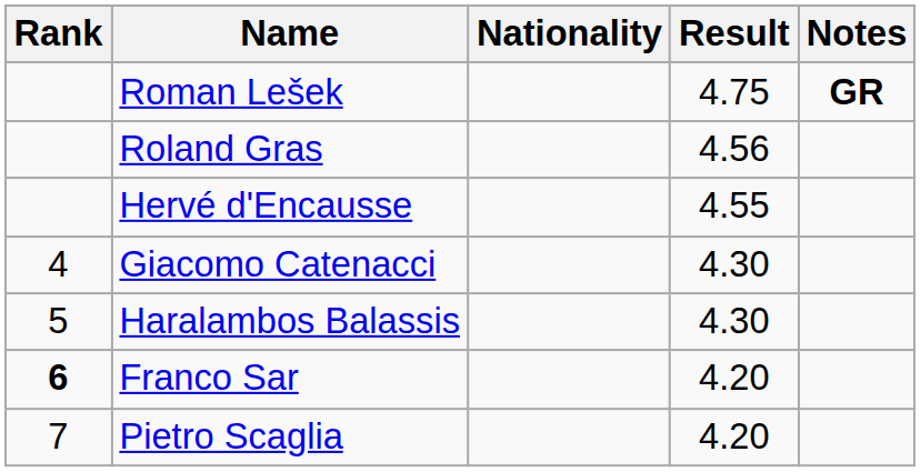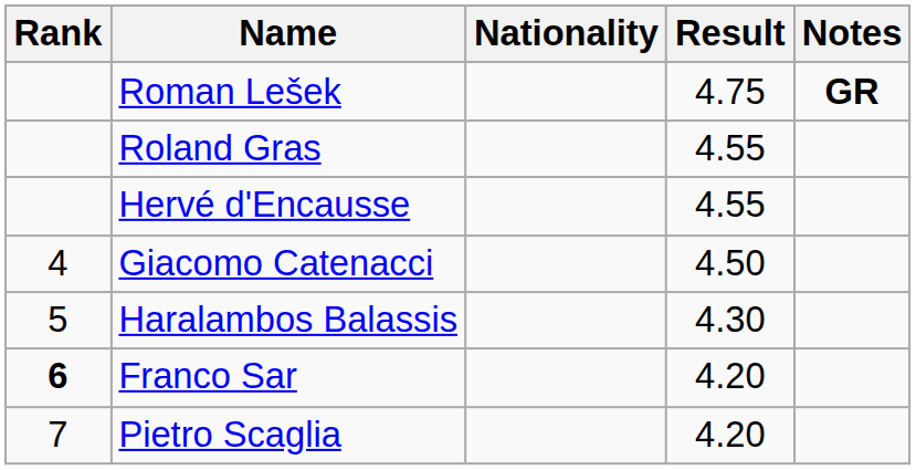Roland Gras | Result: 4.56 -> 4.55
Giacomo Catenacci | Result: 4.30 -> 4.50
